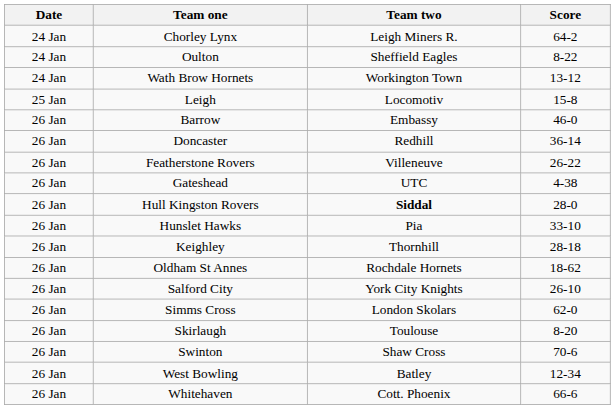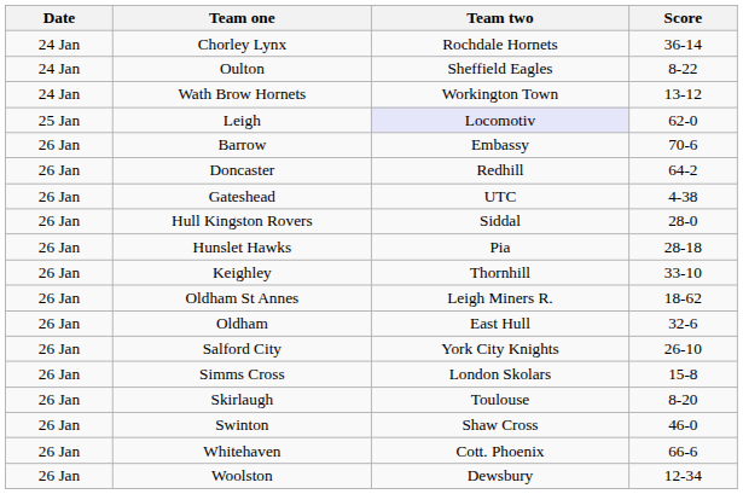Chorley Lynx | Team two: Leigh Miners R. -> Rochdale Hornets
Chorley Lynx | Score: 64-2 -> 36-14
Leigh | Team two: no background -> lavender background
Leigh | Score: 15-8 -> 62-0
Barrow | Score: 46-0 -> 70-6
Doncaster | Score: 36-14 -> 64-2
- row: 26 Jan | Featherstone Rovers | Villeneuve | 26-22
Hull Kingston Rovers | Team two: bold -> normal
Hunslet Hawks | Score: 33-10 -> 28-18
Keighley | Score: 28-18 -> 33-10
Oldham St Annes | Team two: Rochdale Hornets -> Leigh Miners R.
+ row: 26 Jan | Oldham | East Hull | 32-6
Simms Cross | Score: 62-0 -> 15-8
Swinton | Score: 70-6 -> 46-0
- row: 26 Jan | West Bowling | Batley | 12-34
+ row: 26 Jan | Woolston | Dewsbury | 12-34
